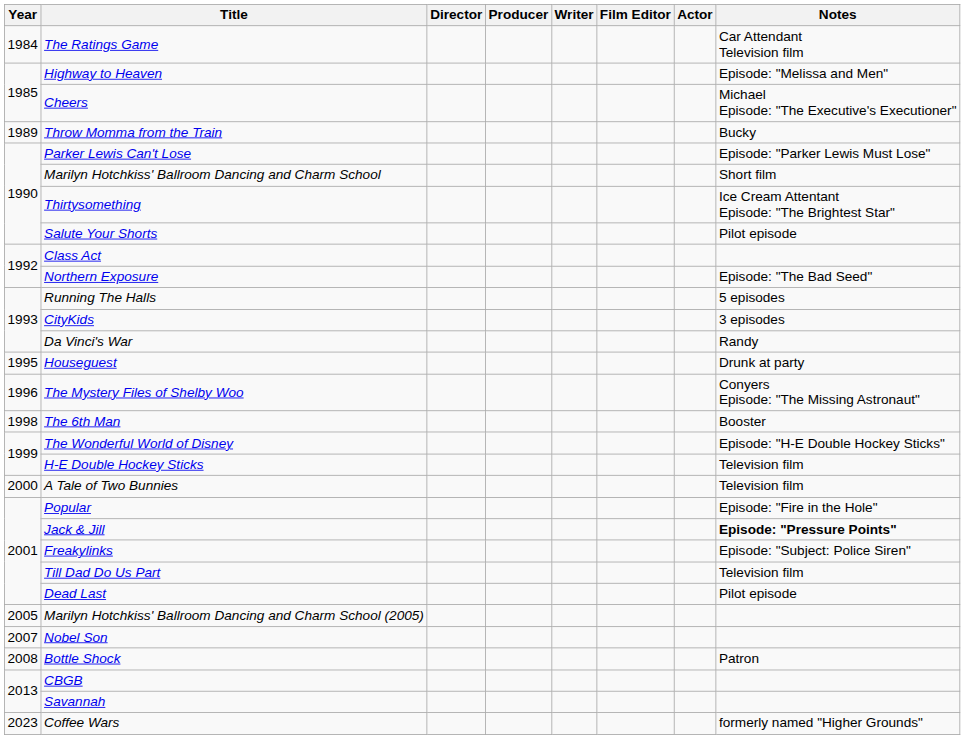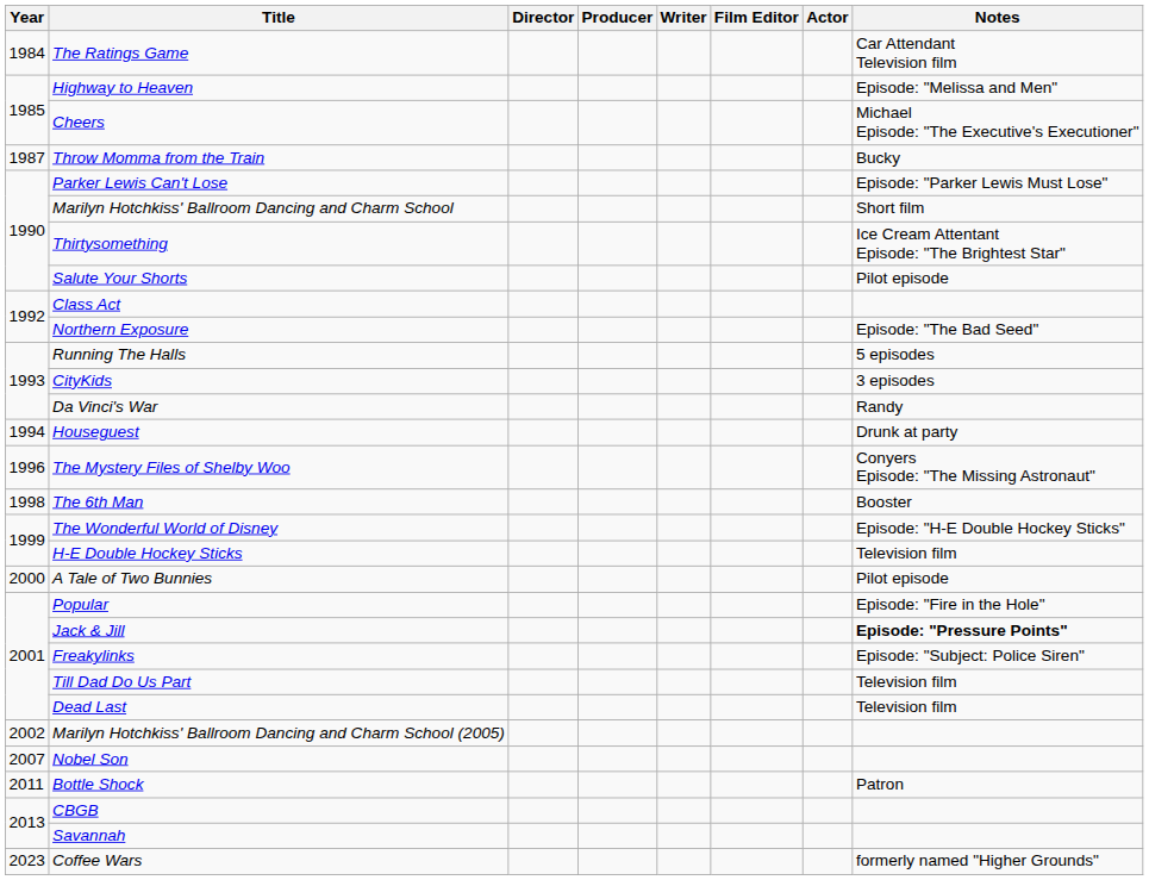Throw Momma from the Train | Year: 1989 -> 1987
Houseguest | Year: 1995 -> 1994
A Tale of Two Bunnies | Notes: Television film -> Pilot episode
Dead Last | Notes: Pilot episode -> Television film
Marilyn Hotchkiss' Ballroom Dancing and Charm School (2005) | Year: 2005 -> 2002
Bottle Shock | Year: 2008 -> 2011
